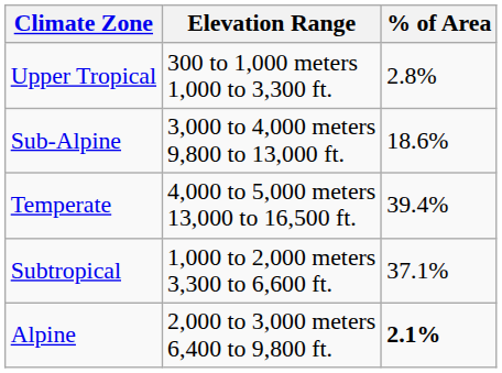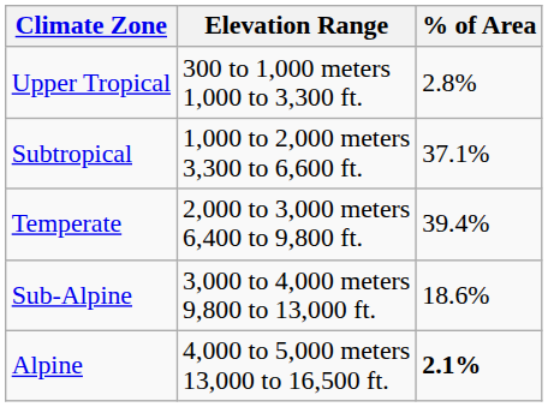rows swapped: Subtropical <-> Sub-Alpine
Temperate | Elevation Range: 4,000 to 5,000 meters 13,000 to 16,500 ft. -> 2,000 to 3,000 meters 6,400 to 9,800 ft.
Alpine | Elevation Range: 2,000 to 3,000 meters 6,400 to 9,800 ft. -> 4,000 to 5,000 meters 13,000 to 16,500 ft.
